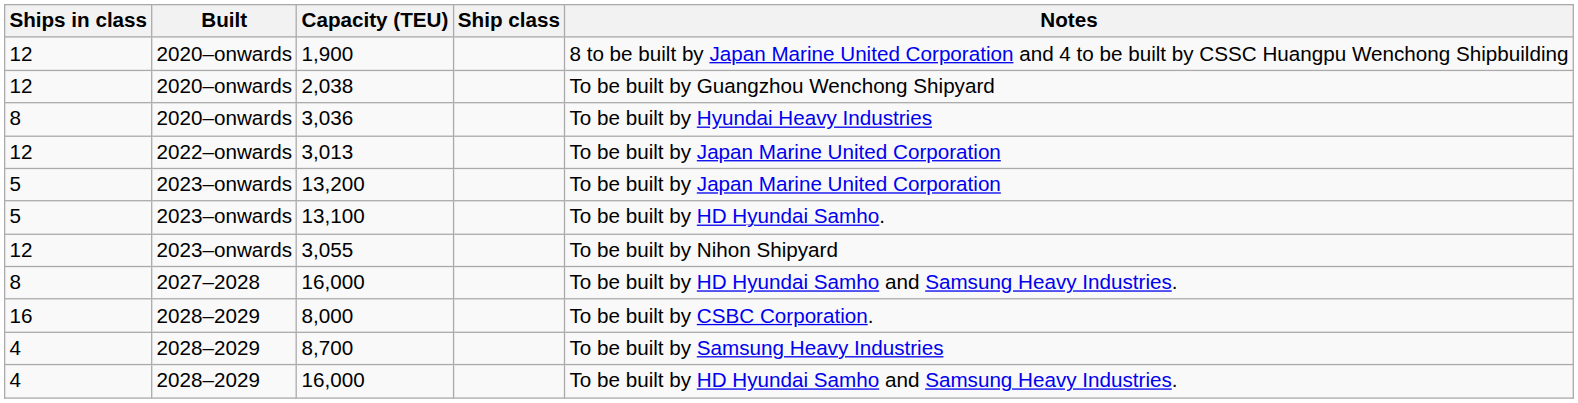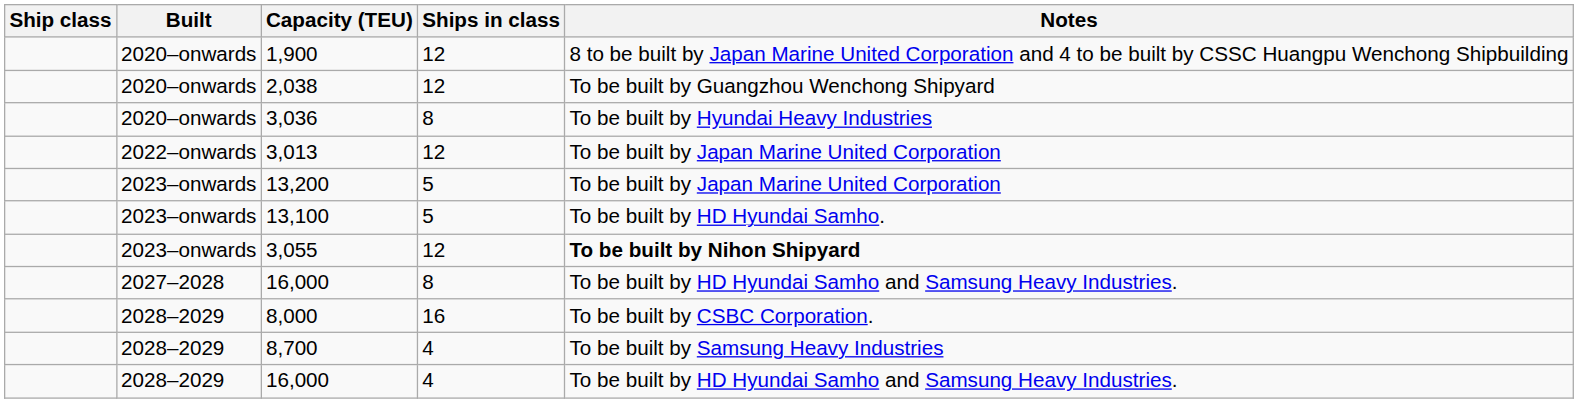columns swapped: Ship class <-> Ships in class
3,055 | Notes: normal -> bold
